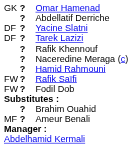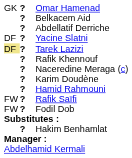+ row: ? | Belkacem Aid
Tarek Lazizi | column 1: no background -> khaki background
+ row: ? | Karim Doudène
+ row: ? | Hakim Benhamlat
- row: ? | Brahim Ouahid
- row: MF | ? | Ameur Benali
